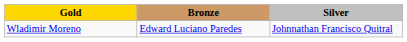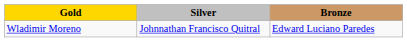columns swapped: Silver <-> Bronze
